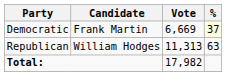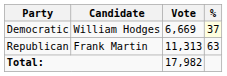Democratic | Candidate: Frank Martin -> William Hodges
Republican | Candidate: William Hodges -> Frank Martin
